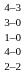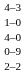- row: 3–0
+ row: 0–9
